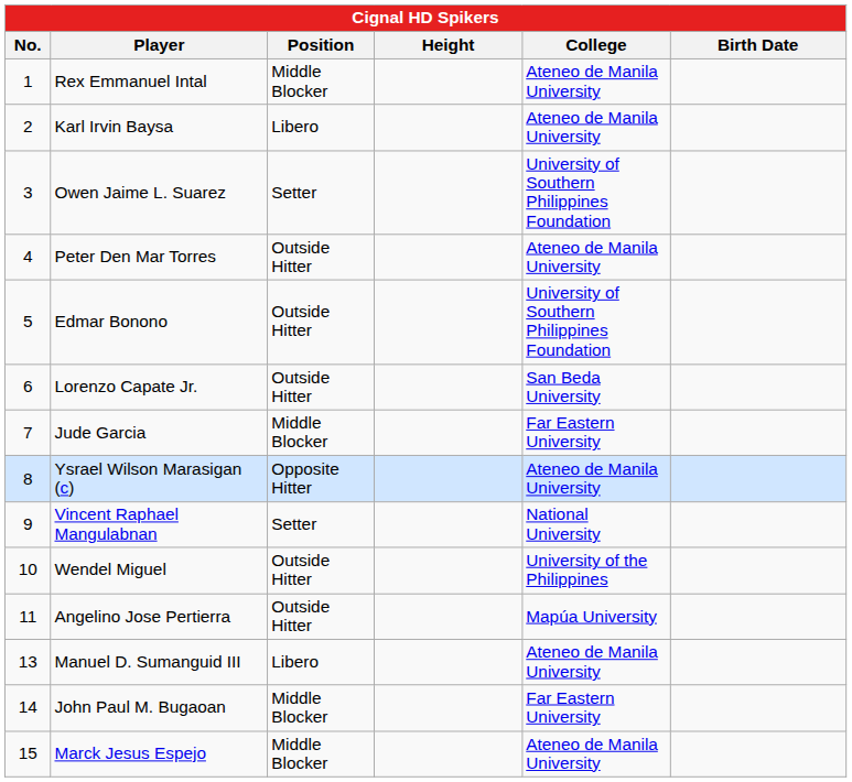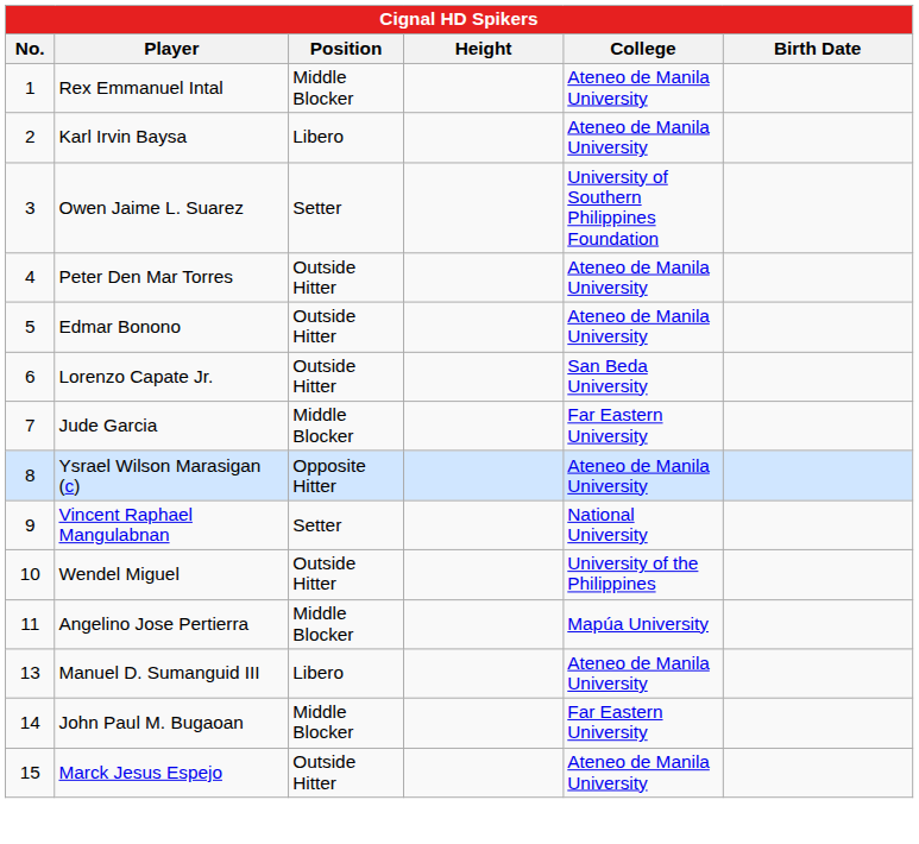Edmar Bonono | College: University of Southern Philippines Foundation -> Ateneo de Manila University
Angelino Jose Pertierra | Position: Outside Hitter -> Middle Blocker
Marck Jesus Espejo | Position: Middle Blocker -> Outside Hitter
